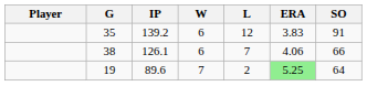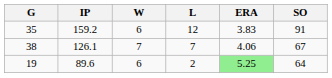- column: Player
35 | IP: 139.2 -> 159.2
38 | W: 6 -> 7
38 | SO: 66 -> 67
19 | W: 7 -> 6
